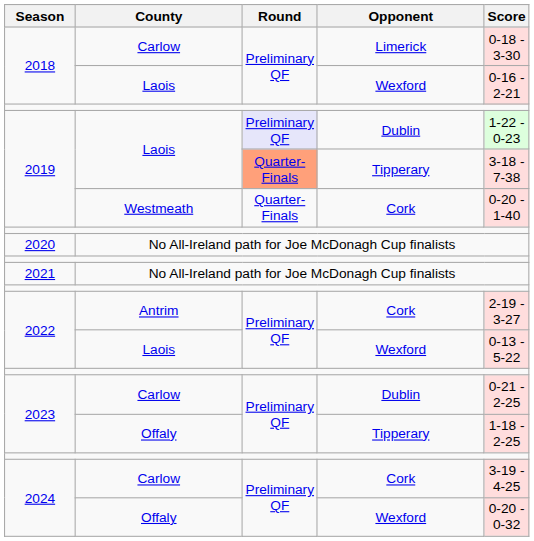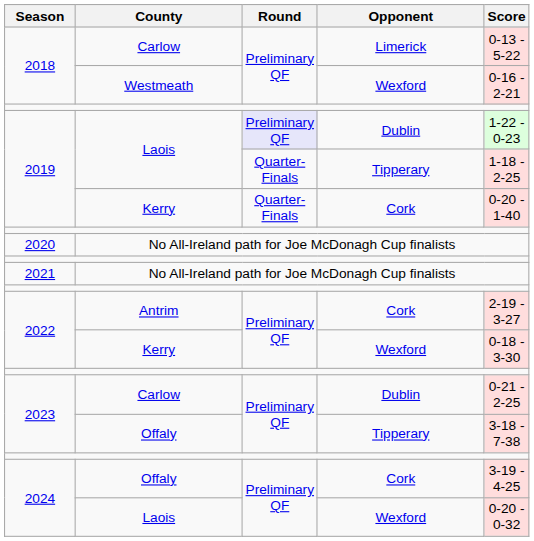2018 / Limerick | Score: 0-18 - 3-30 -> 0-13 - 5-22
2018 / Wexford | County: Laois -> Westmeath
2019 / Tipperary | Round: lightsalmon background -> no background
2019 / Tipperary | Score: 3-18 - 7-38 -> 1-18 - 2-25
2019 / Cork | County: Westmeath -> Kerry
2022 / Wexford | County: Laois -> Kerry
2022 / Wexford | Score: 0-13 - 5-22 -> 0-18 - 3-30
2023 / Tipperary | Score: 1-18 - 2-25 -> 3-18 - 7-38
2024 / Cork | County: Carlow -> Offaly
2024 / Wexford | County: Offaly -> Laois
